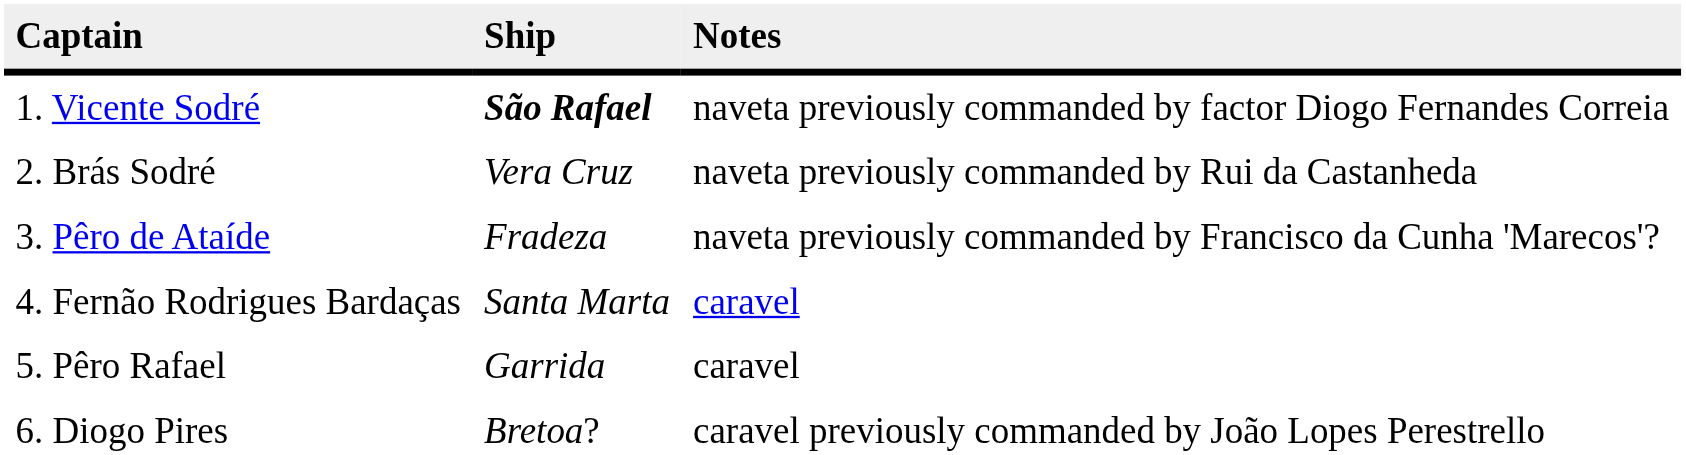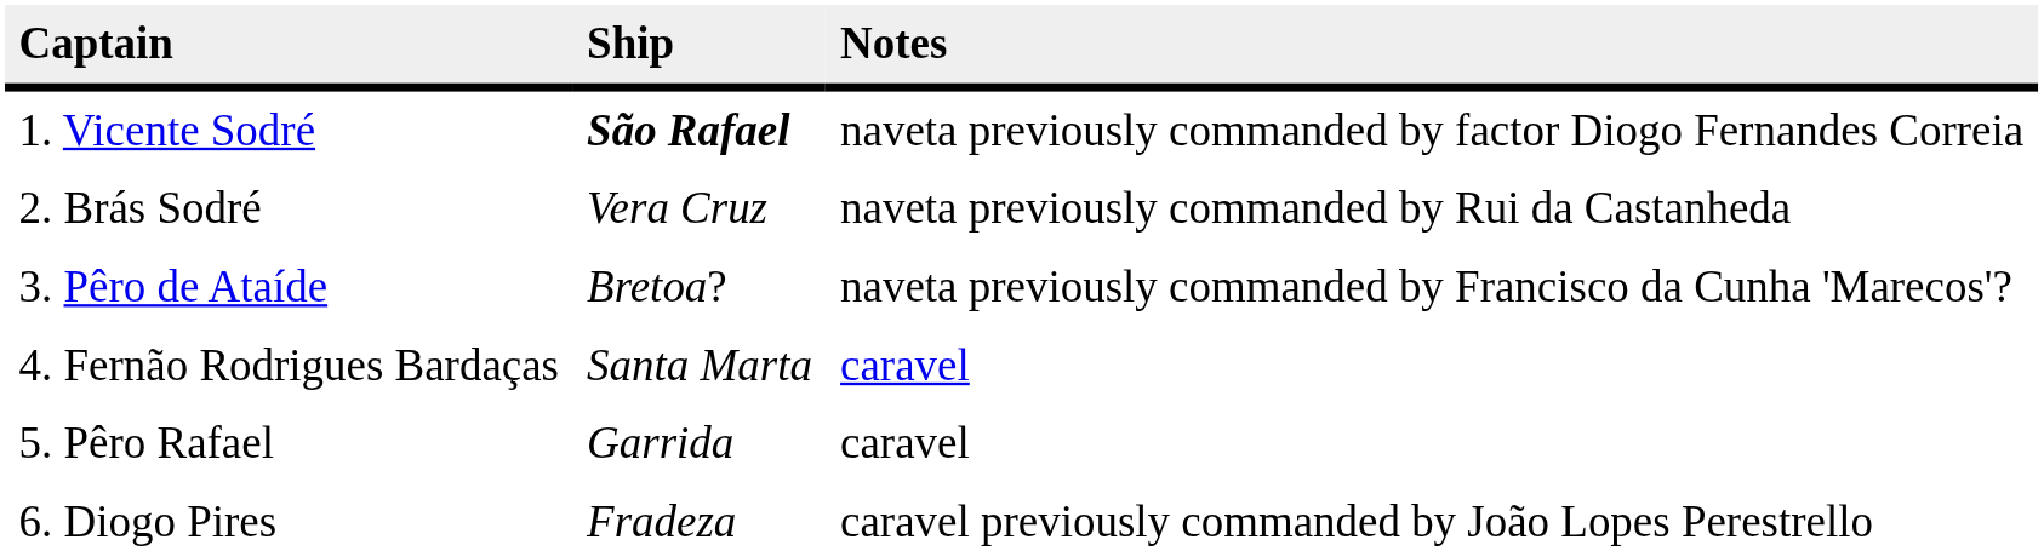3. Pêro de Ataíde | Ship: Fradeza -> Bretoa?
6. Diogo Pires | Ship: Bretoa? -> Fradeza
